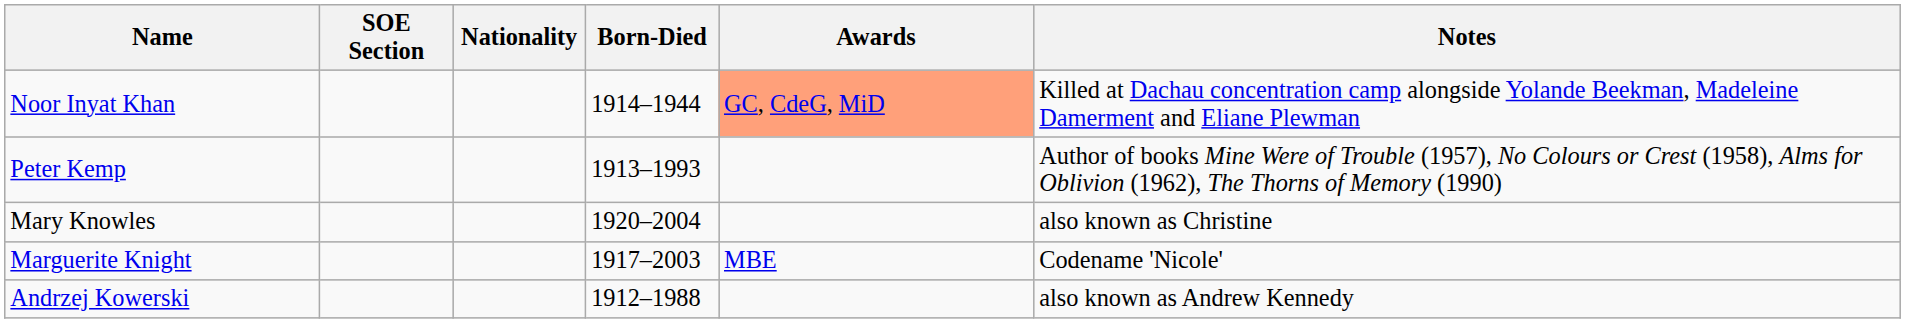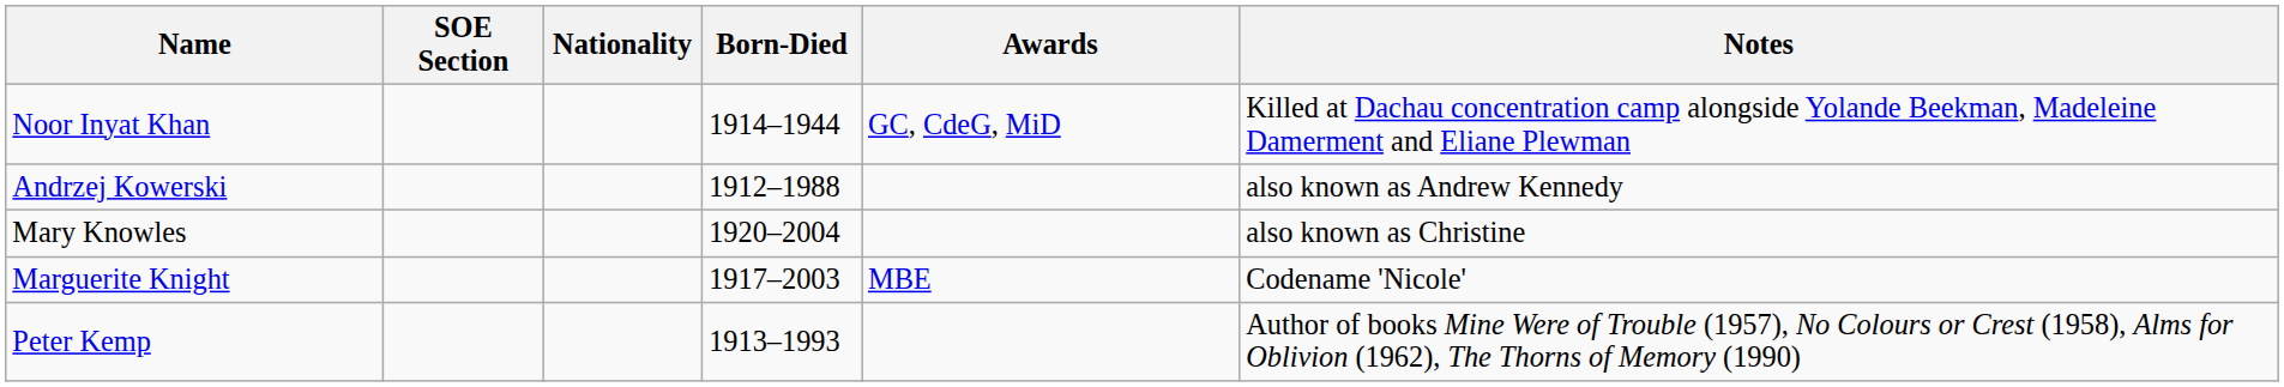Noor Inyat Khan | Awards: lightsalmon background -> no background
rows swapped: Andrzej Kowerski <-> Peter Kemp
